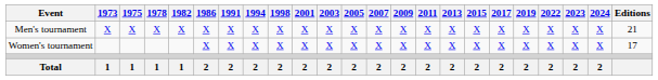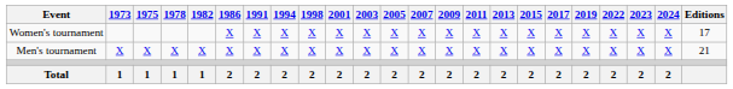rows swapped: Men's tournament <-> Women's tournament
